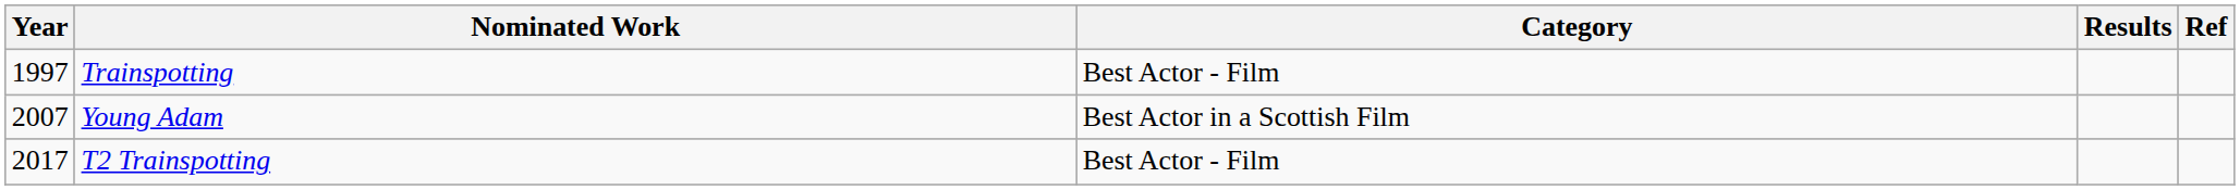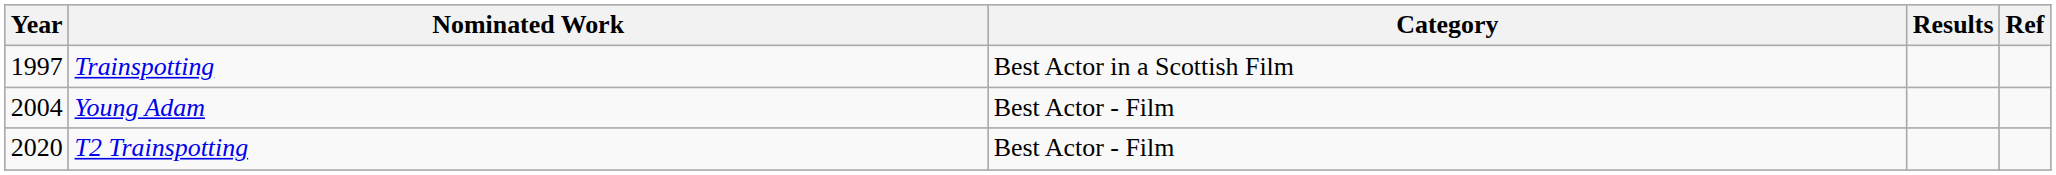Trainspotting | Category: Best Actor - Film -> Best Actor in a Scottish Film
Young Adam | Year: 2007 -> 2004
Young Adam | Category: Best Actor in a Scottish Film -> Best Actor - Film
T2 Trainspotting | Year: 2017 -> 2020
